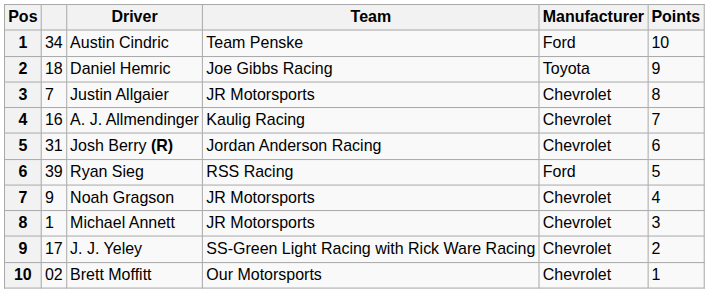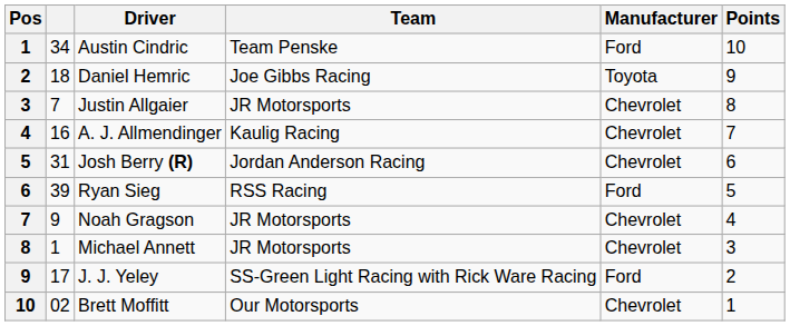J. J. Yeley | Manufacturer: Chevrolet -> Ford
